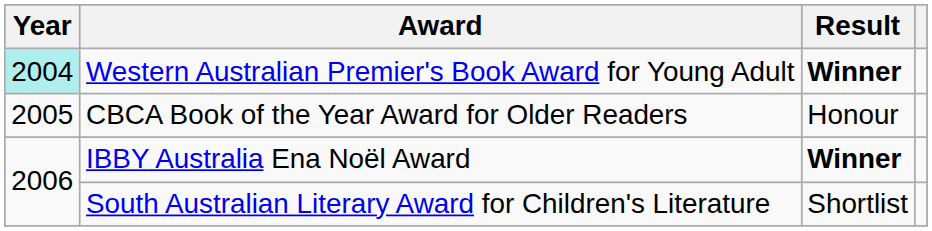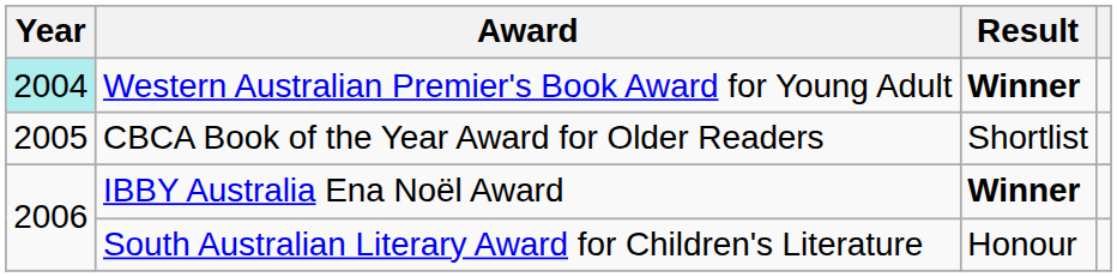CBCA Book of the Year Award for Older Readers | Result: Honour -> Shortlist
South Australian Literary Award for Children's Literature | Result: Shortlist -> Honour
